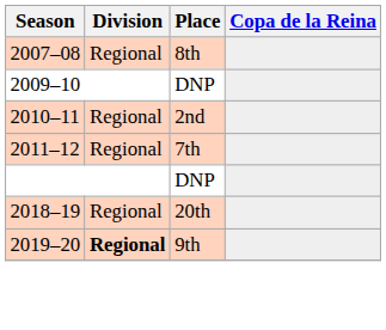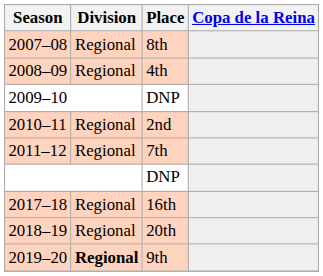+ row: 2008–09 | Regional | 4th
+ row: 2017–18 | Regional | 16th
